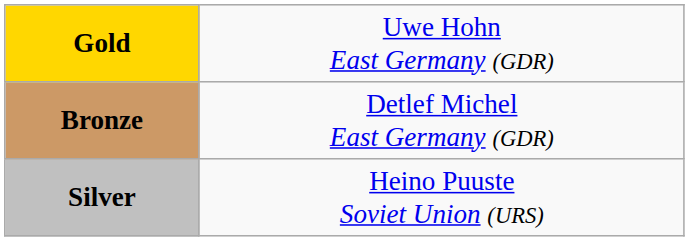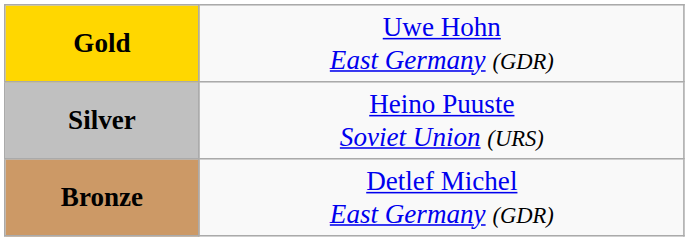rows swapped: Silver <-> Bronze
